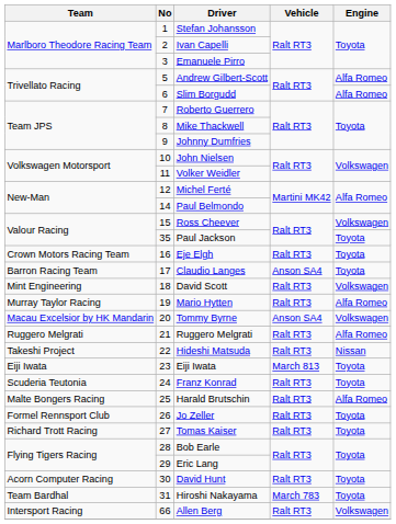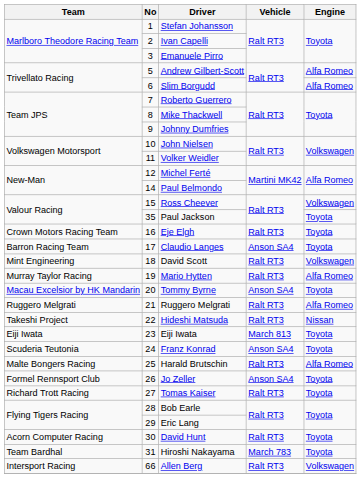Tommy Byrne | Engine: Volkswagen -> Toyota
Franz Konrad | Vehicle: Ralt RT3 -> Anson SA4
Jo Zeller | Vehicle: Ralt RT3 -> Anson SA4
